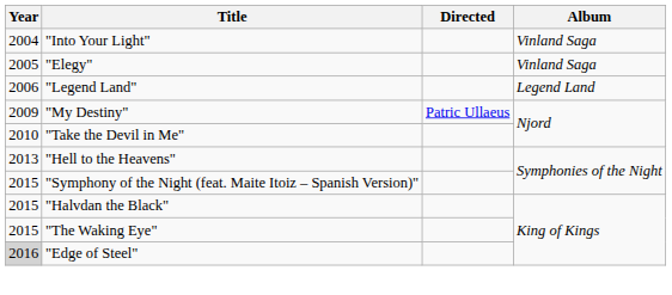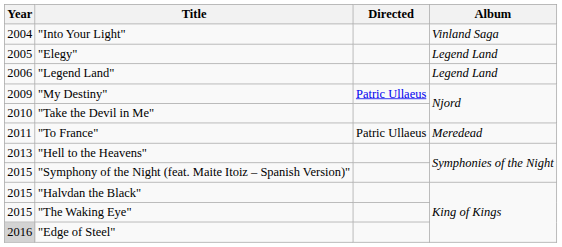"Elegy" | Album: Vinland Saga -> Legend Land
+ row: 2011 | "To France" | Patric Ullaeus | Meredead
